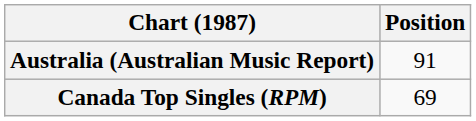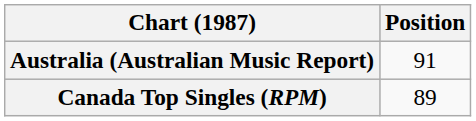Canada Top Singles (RPM) | Position: 69 -> 89
